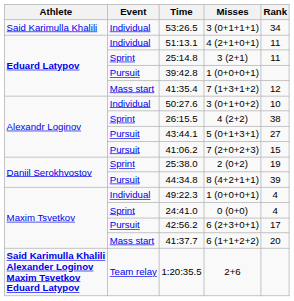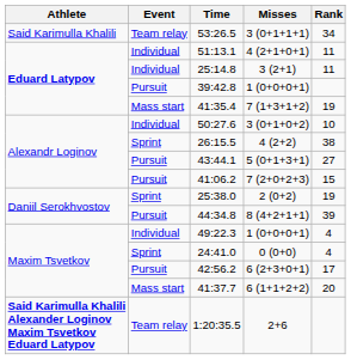53:26.5 | Event: Individual -> Team relay
25:14.8 | Event: Sprint -> Individual
41:35.4 | Rank: 12 -> 19
